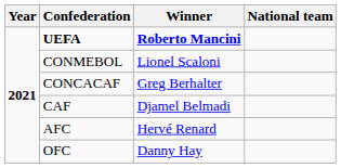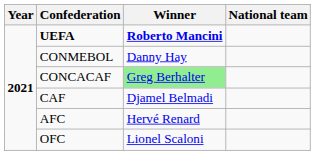CONMEBOL | Winner: Lionel Scaloni -> Danny Hay
CONCACAF | Winner: no background -> lightgreen background
OFC | Winner: Danny Hay -> Lionel Scaloni
